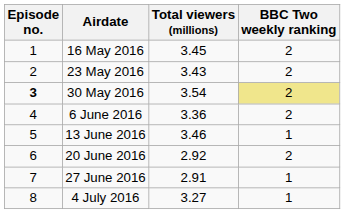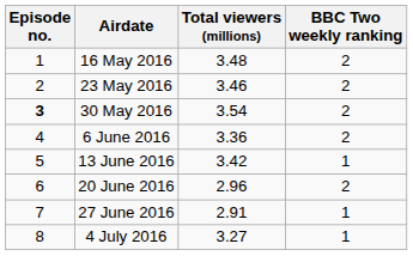16 May 2016 | Total viewers (millions): 3.45 -> 3.48
23 May 2016 | Total viewers (millions): 3.43 -> 3.46
30 May 2016 | BBC Two weekly ranking: khaki background -> no background
13 June 2016 | Total viewers (millions): 3.46 -> 3.42
20 June 2016 | Total viewers (millions): 2.92 -> 2.96
